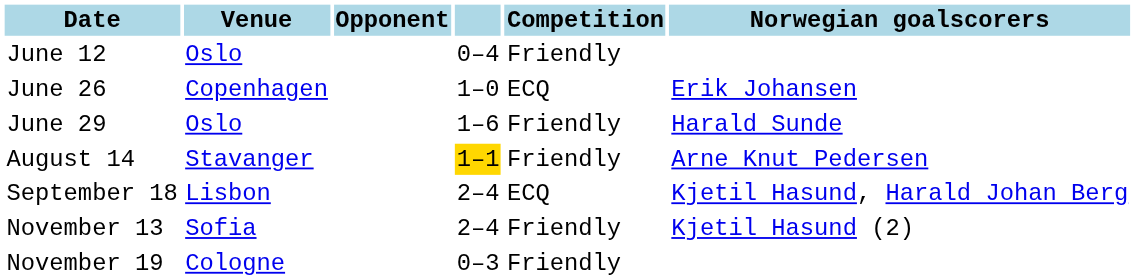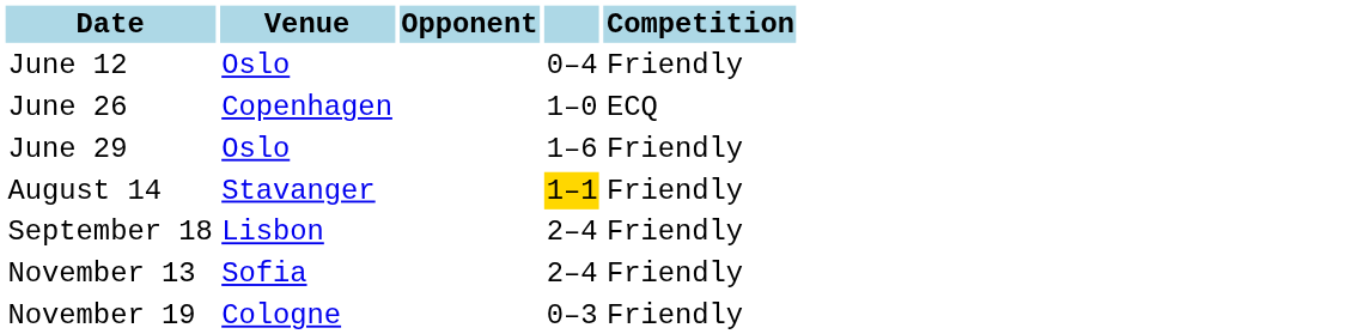- column: Norwegian goalscorers | Erik Johansen | Harald Sunde | Arne Knut Pedersen | Kjetil Hasund, Harald Johan Berg | Kjetil Hasund (2)
September 18 | Competition: ECQ -> Friendly
